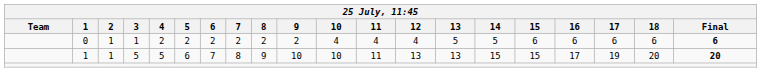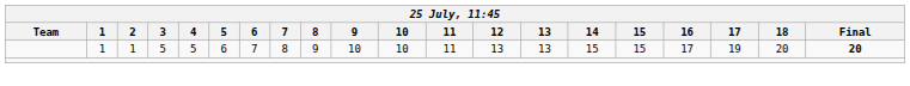- row: 0 | 1 | 1 | 2 | 2 | 2 | 2 | 2 | 2 | 4 | 4 | 4 | 5 | 5 | 6 | 6 | 6 | 6 | 6
